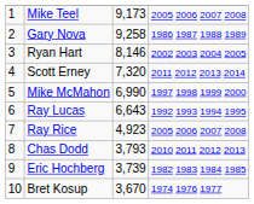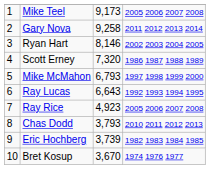Gary Nova | column 4: 1986 1987 1988 1989 -> 2011 2012 2013 2014
Scott Erney | column 4: 2011 2012 2013 2014 -> 1986 1987 1988 1989
Mike McMahon | column 3: 6,990 -> 6,793
